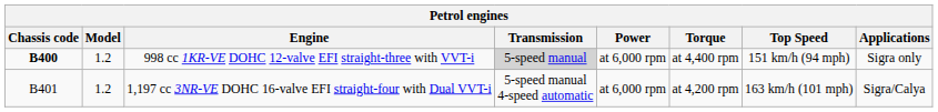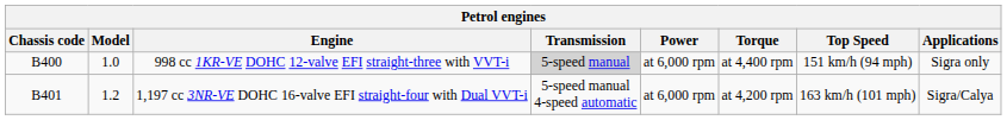998 cc 1KR-VE DOHC 12-valve EFI straight-three with VVT-i | Chassis code: bold -> normal
998 cc 1KR-VE DOHC 12-valve EFI straight-three with VVT-i | Model: 1.2 -> 1.0
